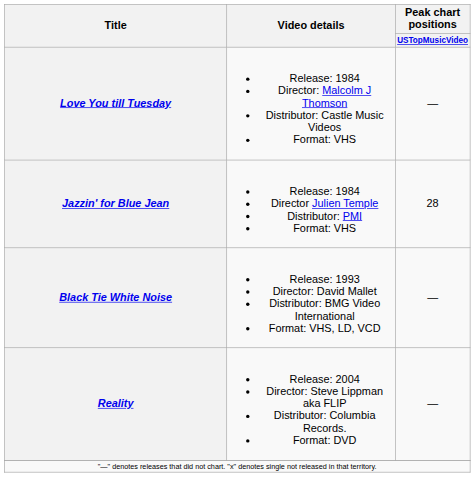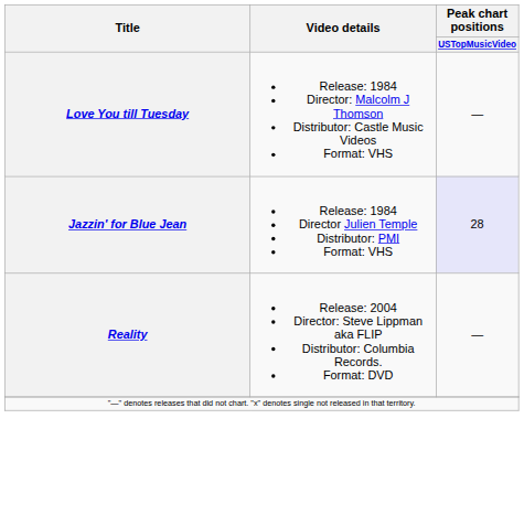Jazzin' for Blue Jean | Peak chart positions / USTopMusicVideo: no background -> lavender background
- row: Black Tie White Noise | Release: 1993 Director: David Mallet Distributor: BMG Video International Format: VHS, LD, VCD | —
